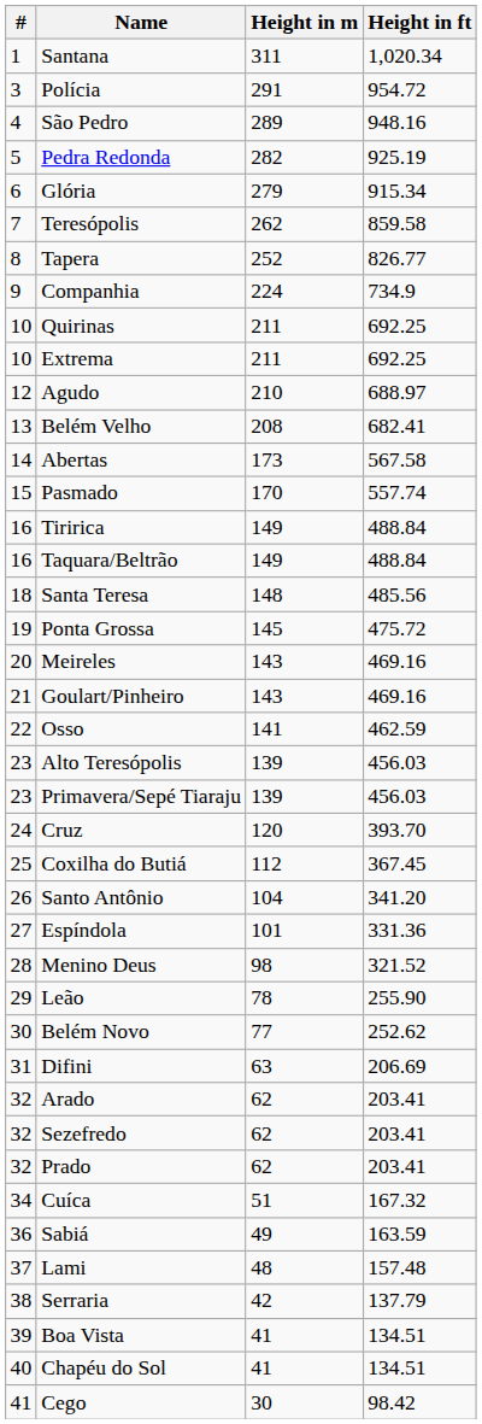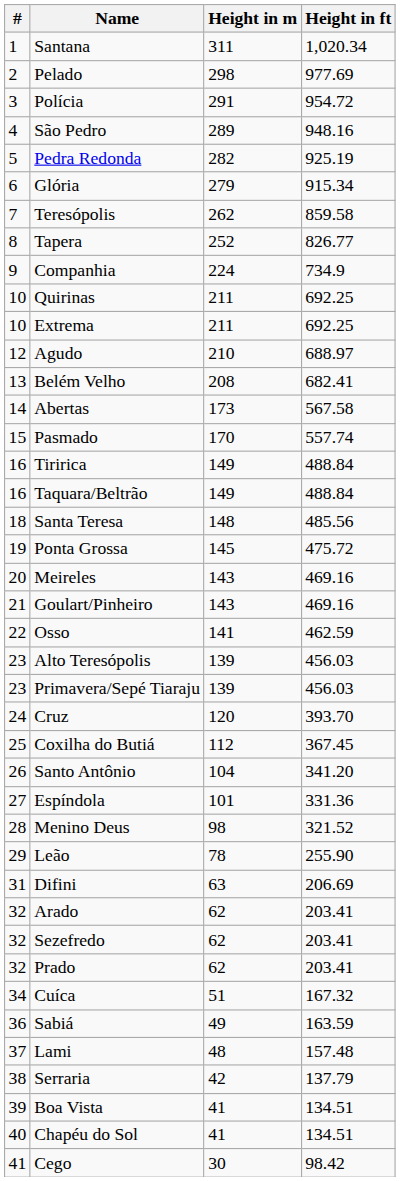+ row: 2 | Pelado | 298 | 977.69
- row: 30 | Belém Novo | 77 | 252.62
